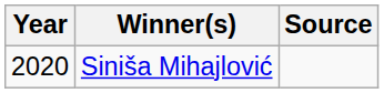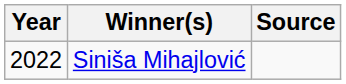Siniša Mihajlović | Year: 2020 -> 2022
